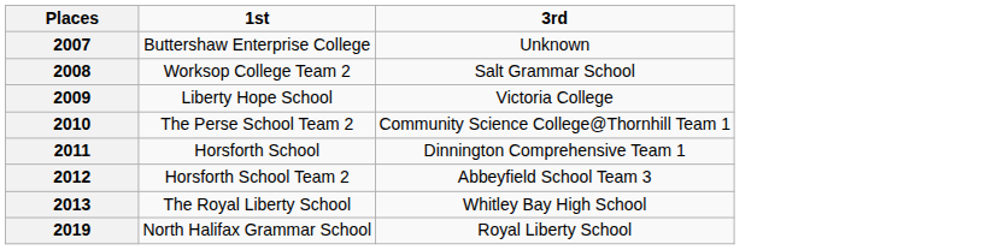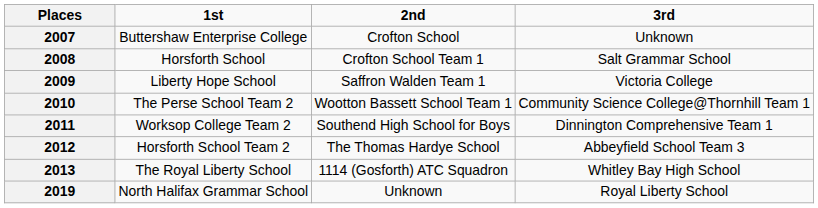+ column: 2nd | Crofton School | Crofton School Team 1 | Saffron Walden Team 1 | Wootton Bassett School Team 1 | Southend High School for Boys | The Thomas Hardye School | 1114 (Gosforth) ATC Squadron | Unknown
2008 | 1st: Worksop College Team 2 -> Horsforth School
2011 | 1st: Horsforth School -> Worksop College Team 2
